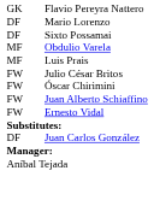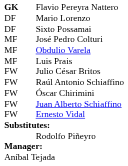Flavio Pereyra Nattero | column 1: normal -> bold
+ row: MF | José Pedro Colturi
+ row: FW | Raúl Antonio Schiaffino
- row: DF | Juan Carlos González
+ row: Rodolfo Piñeyro
